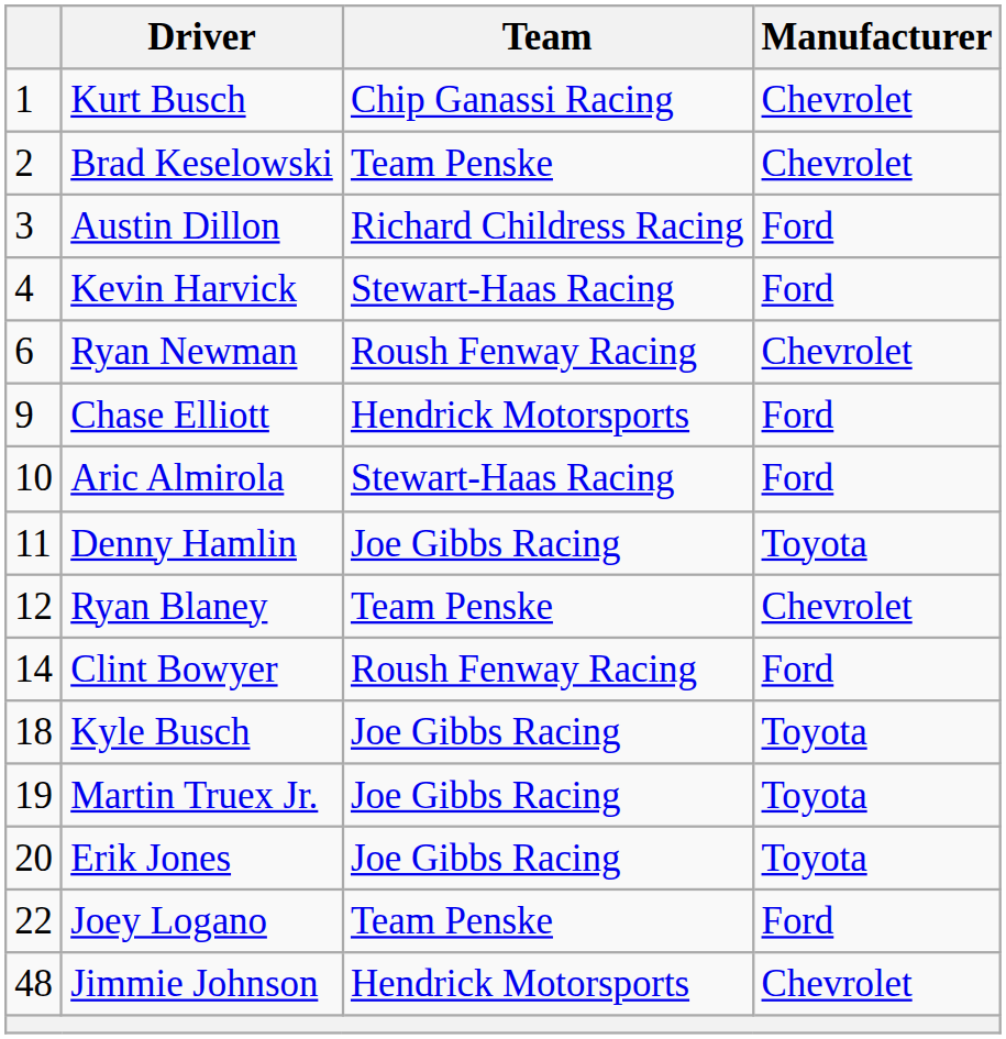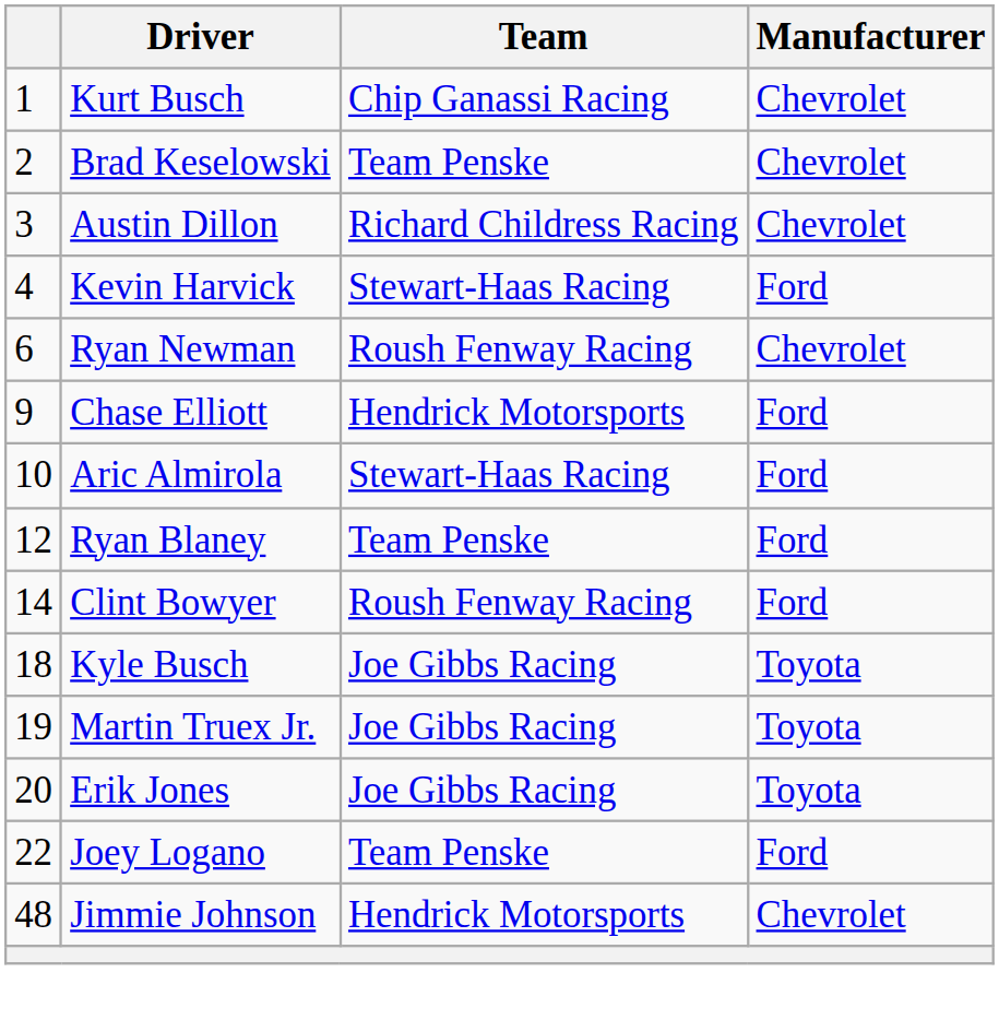Austin Dillon | Manufacturer: Ford -> Chevrolet
- row: 11 | Denny Hamlin | Joe Gibbs Racing | Toyota
Ryan Blaney | Manufacturer: Chevrolet -> Ford
